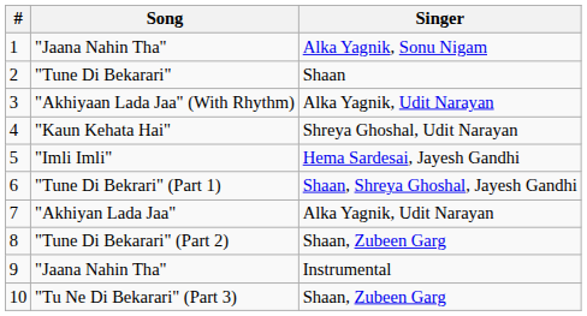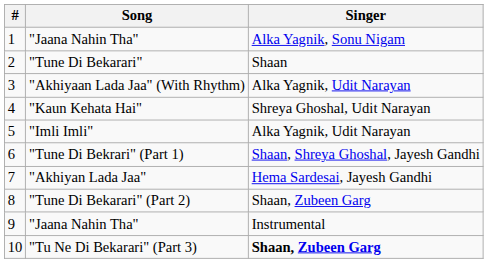"Imli Imli" | Singer: Hema Sardesai, Jayesh Gandhi -> Alka Yagnik, Udit Narayan
"Akhiyan Lada Jaa" | Singer: Alka Yagnik, Udit Narayan -> Hema Sardesai, Jayesh Gandhi
"Tu Ne Di Bekarari" (Part 3) | Singer: normal -> bold
